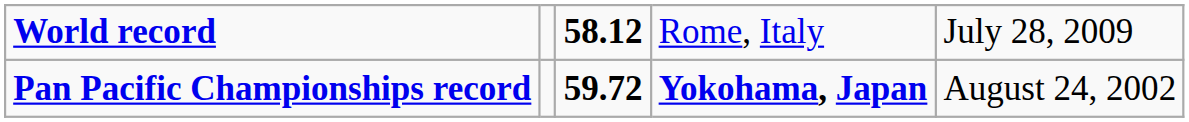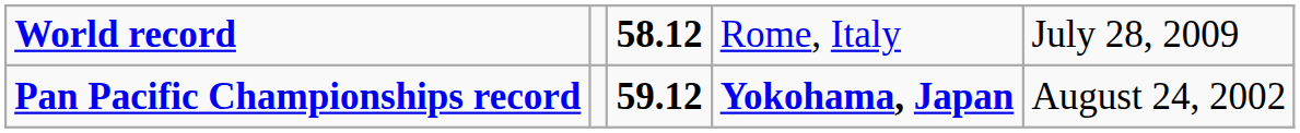Pan Pacific Championships record | column 3: 59.72 -> 59.12
